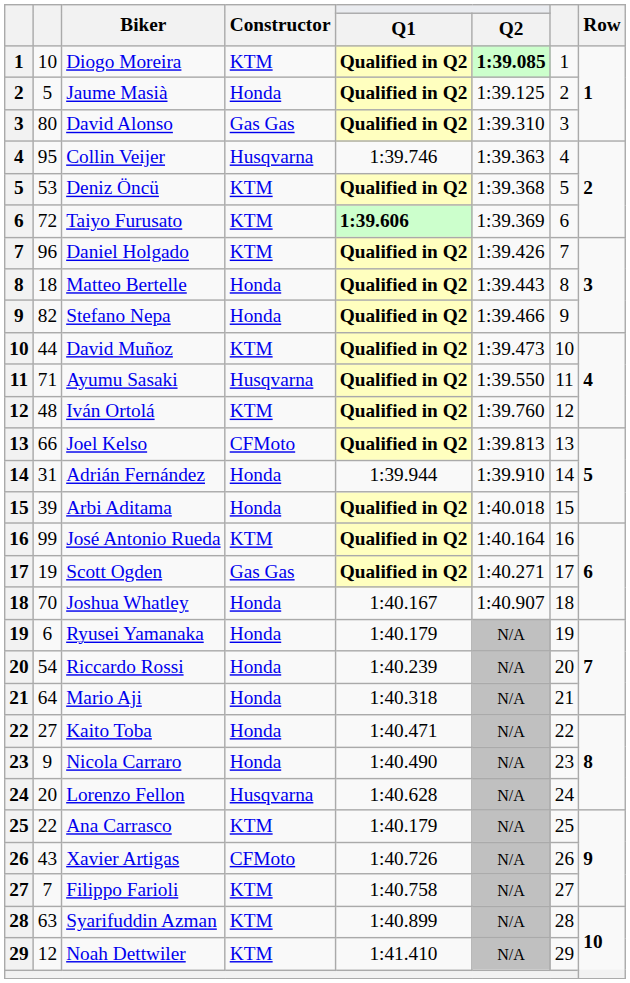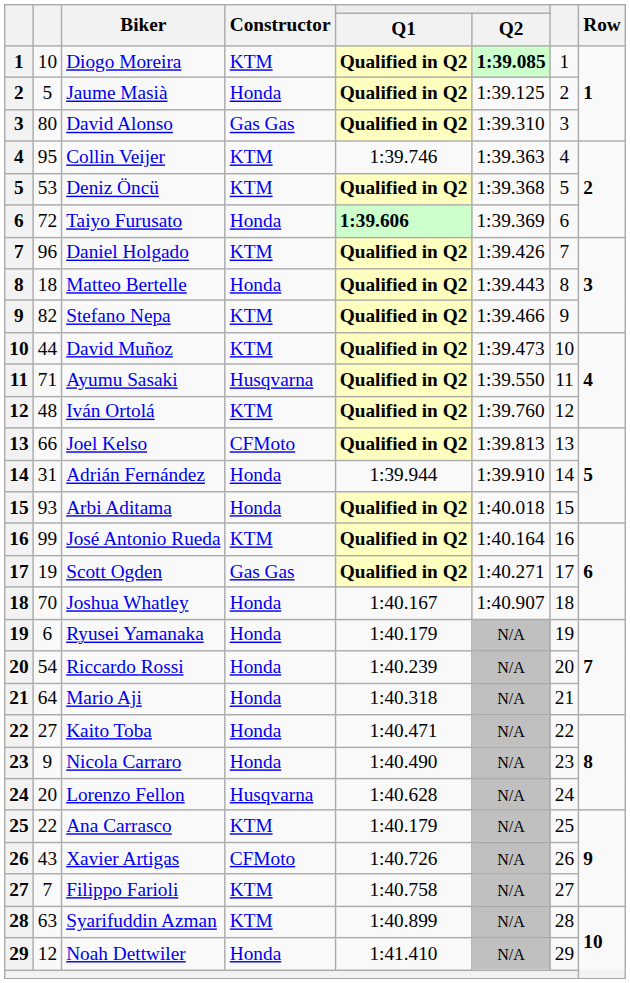Collin Veijer | Constructor: Husqvarna -> KTM
Taiyo Furusato | Constructor: KTM -> Honda
Stefano Nepa | Constructor: Honda -> KTM
Arbi Aditama | column 2: 39 -> 93
Noah Dettwiler | Constructor: KTM -> Honda
